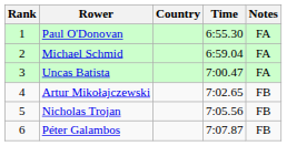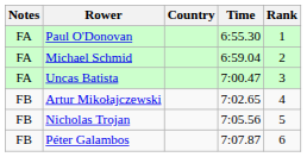columns swapped: Rank <-> Notes
